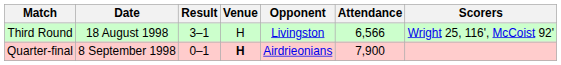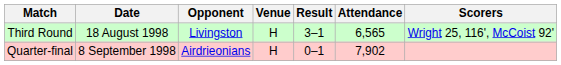columns swapped: Opponent <-> Result
Third Round | Attendance: 6,566 -> 6,565
Quarter-final | Venue: bold -> normal
Quarter-final | Attendance: 7,900 -> 7,902
